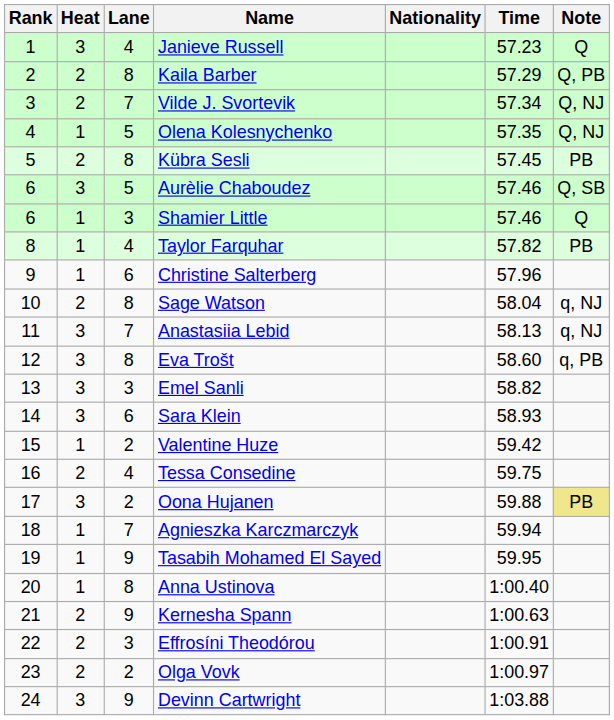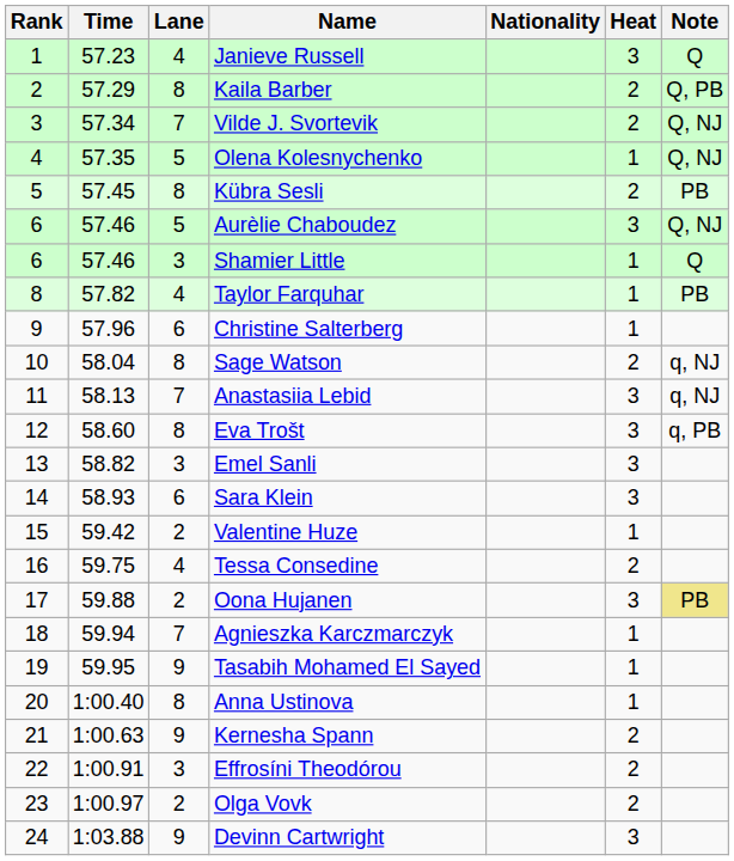columns swapped: Heat <-> Time
Aurèlie Chaboudez | Note: Q, SB -> Q, NJ
